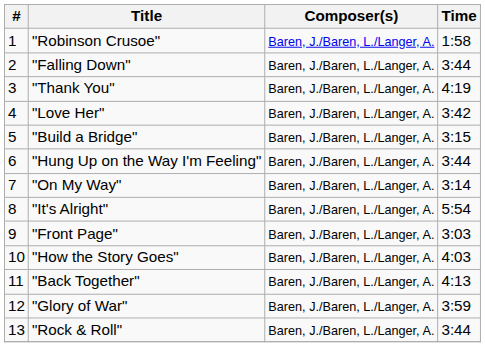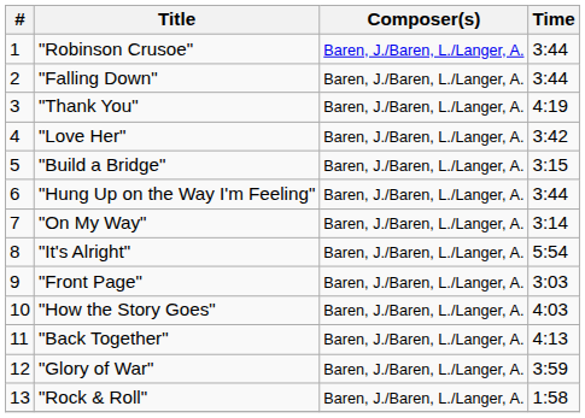"Robinson Crusoe" | Time: 1:58 -> 3:44
"Rock & Roll" | Time: 3:44 -> 1:58
